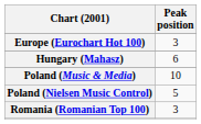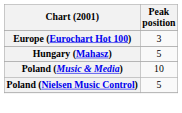Hungary (Mahasz) | Peak position: 6 -> 5
- row: Romania (Romanian Top 100) | 3
